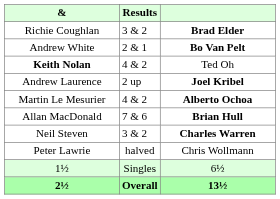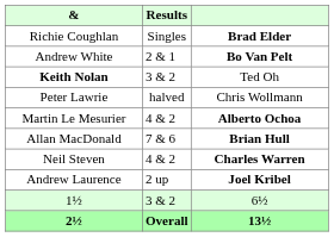Richie Coughlan | Results: 3 & 2 -> Singles
Keith Nolan | Results: 4 & 2 -> 3 & 2
rows swapped: Peter Lawrie <-> Andrew Laurence
Neil Steven | Results: 3 & 2 -> 4 & 2
1½ | Results: Singles -> 3 & 2
